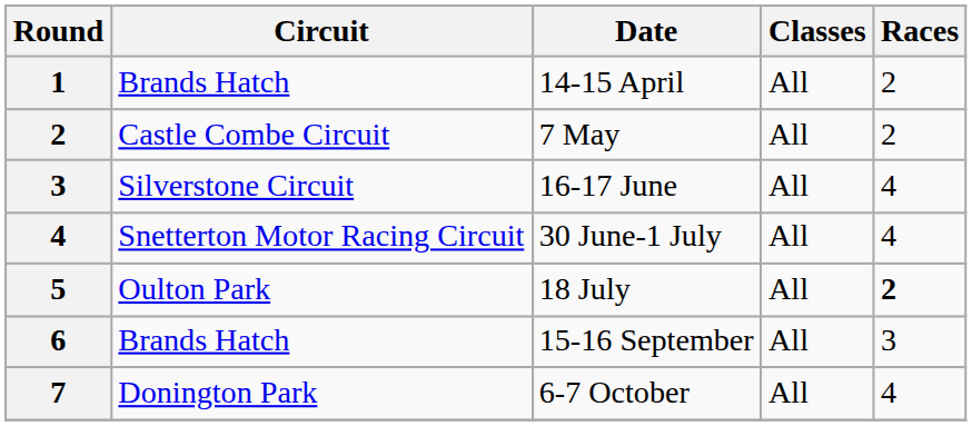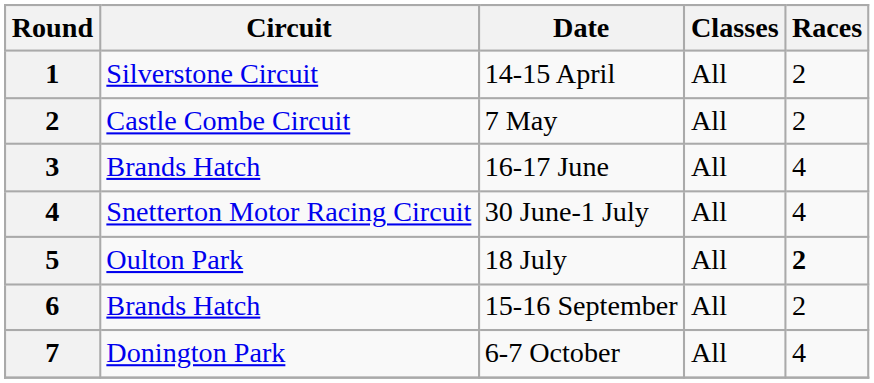14-15 April | Circuit: Brands Hatch -> Silverstone Circuit
16-17 June | Circuit: Silverstone Circuit -> Brands Hatch
15-16 September | Races: 3 -> 2
